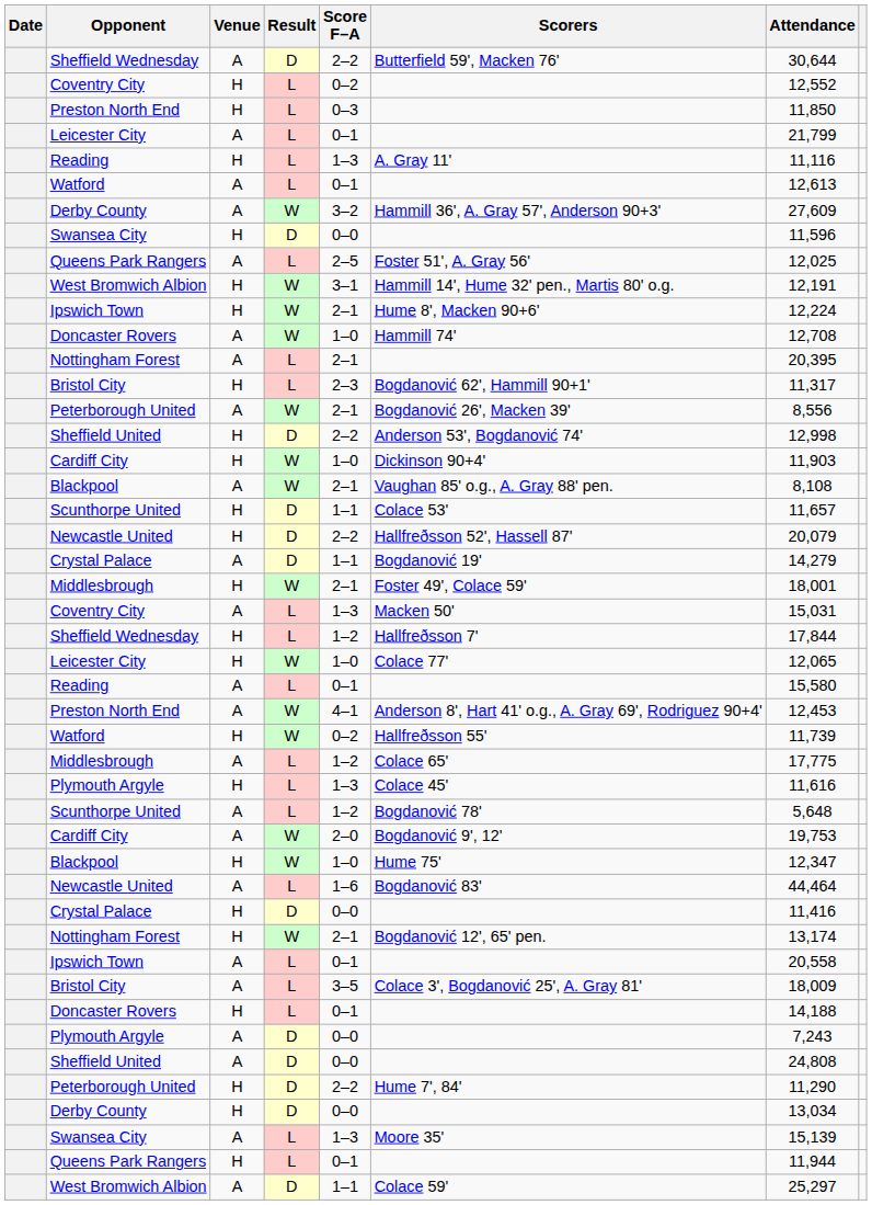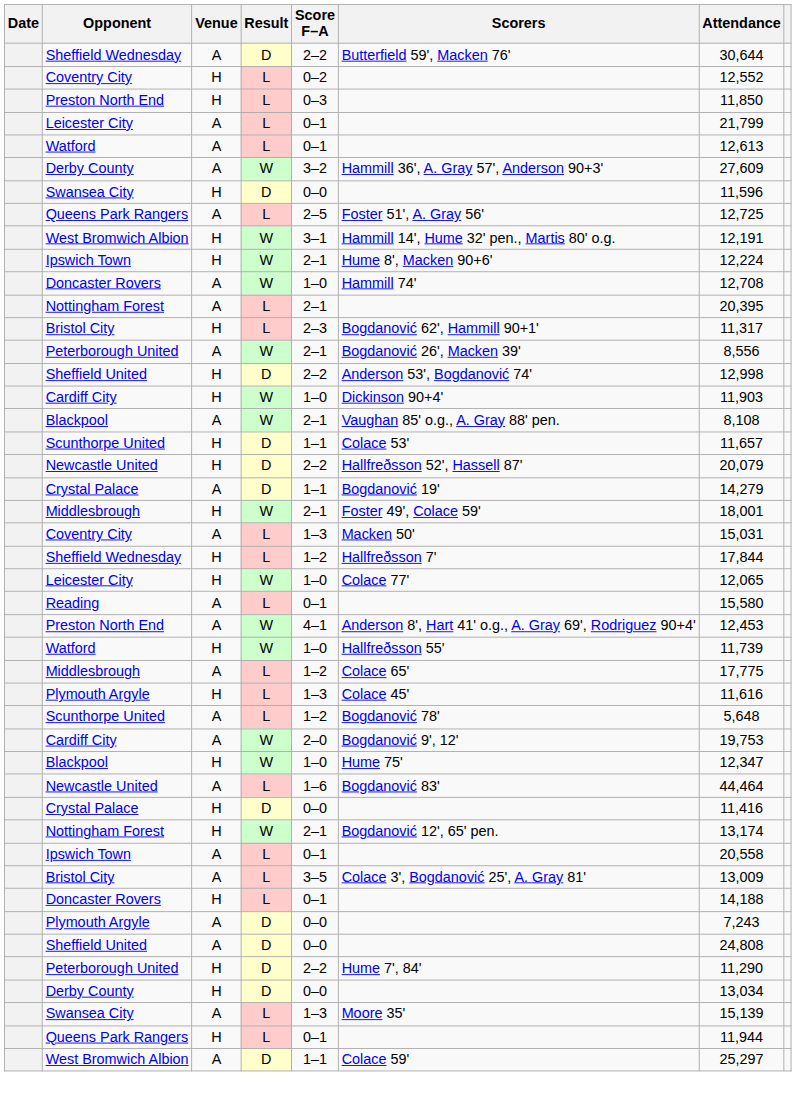- row: Reading | H | L | 1–3 | A. Gray 11' | 11,116
Queens Park Rangers / A | Attendance: 12,025 -> 12,725
Watford / H | Score F–A: 0–2 -> 1–0
Bristol City / A | Attendance: 18,009 -> 13,009
